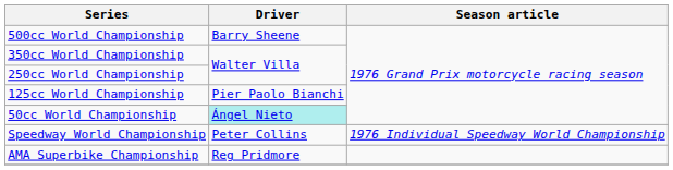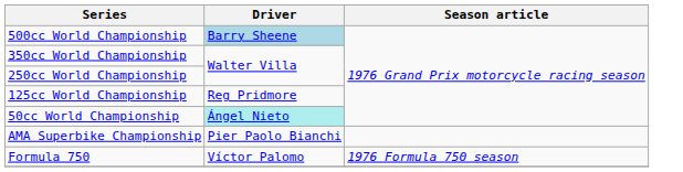500cc World Championship | Driver: no background -> lightblue background
125cc World Championship | Driver: Pier Paolo Bianchi -> Reg Pridmore
- row: Speedway World Championship | Peter Collins | 1976 Individual Speedway World Championship
AMA Superbike Championship | Driver: Reg Pridmore -> Pier Paolo Bianchi
+ row: Formula 750 | Víctor Palomo | 1976 Formula 750 season
